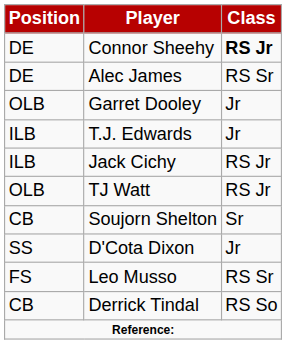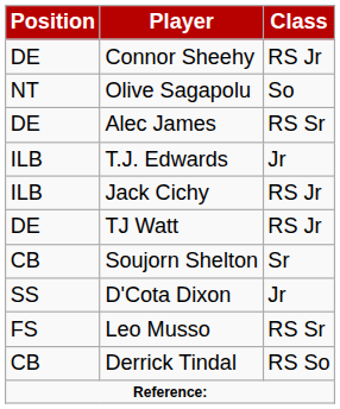Connor Sheehy | Class: bold -> normal
+ row: NT | Olive Sagapolu | So
- row: OLB | Garret Dooley | Jr
TJ Watt | Position: OLB -> DE
